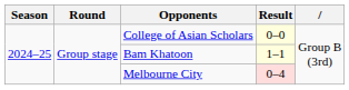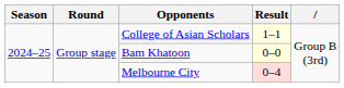College of Asian Scholars | Result: 0–0 -> 1–1
Bam Khatoon | Result: 1–1 -> 0–0
